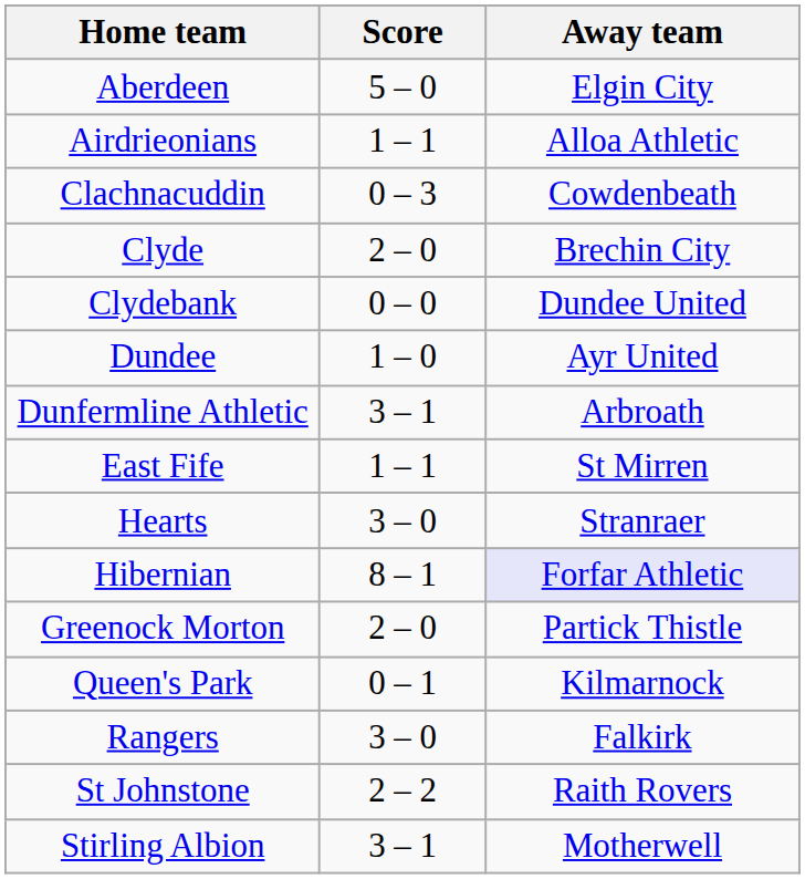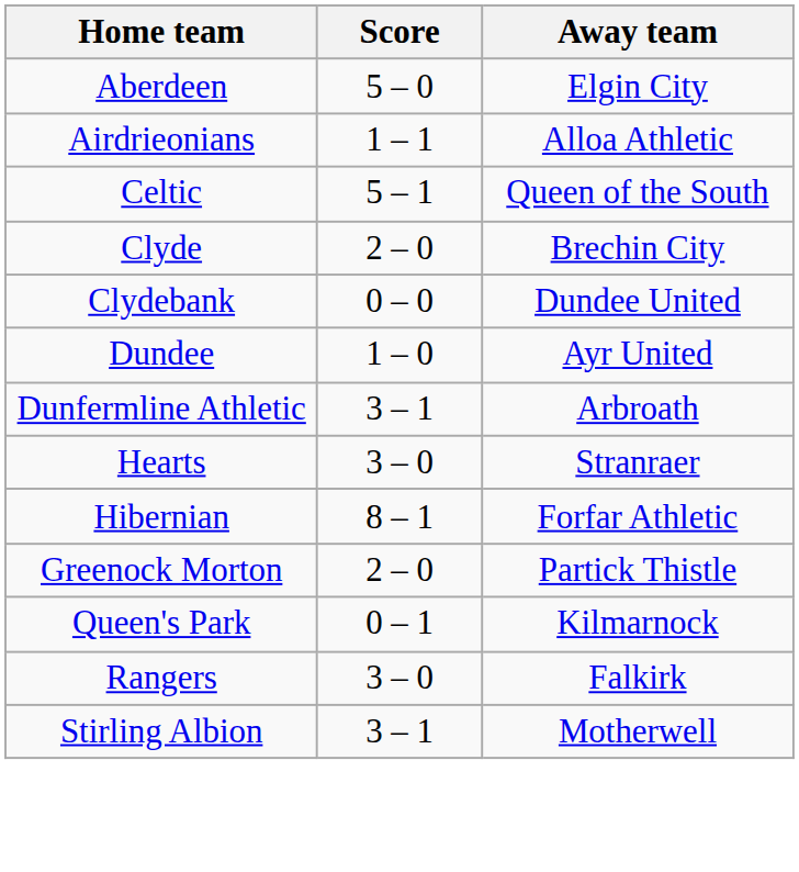+ row: Celtic | 5 – 1 | Queen of the South
- row: Clachnacuddin | 0 – 3 | Cowdenbeath
- row: East Fife | 1 – 1 | St Mirren
Hibernian | Away team: lavender background -> no background
- row: St Johnstone | 2 – 2 | Raith Rovers
